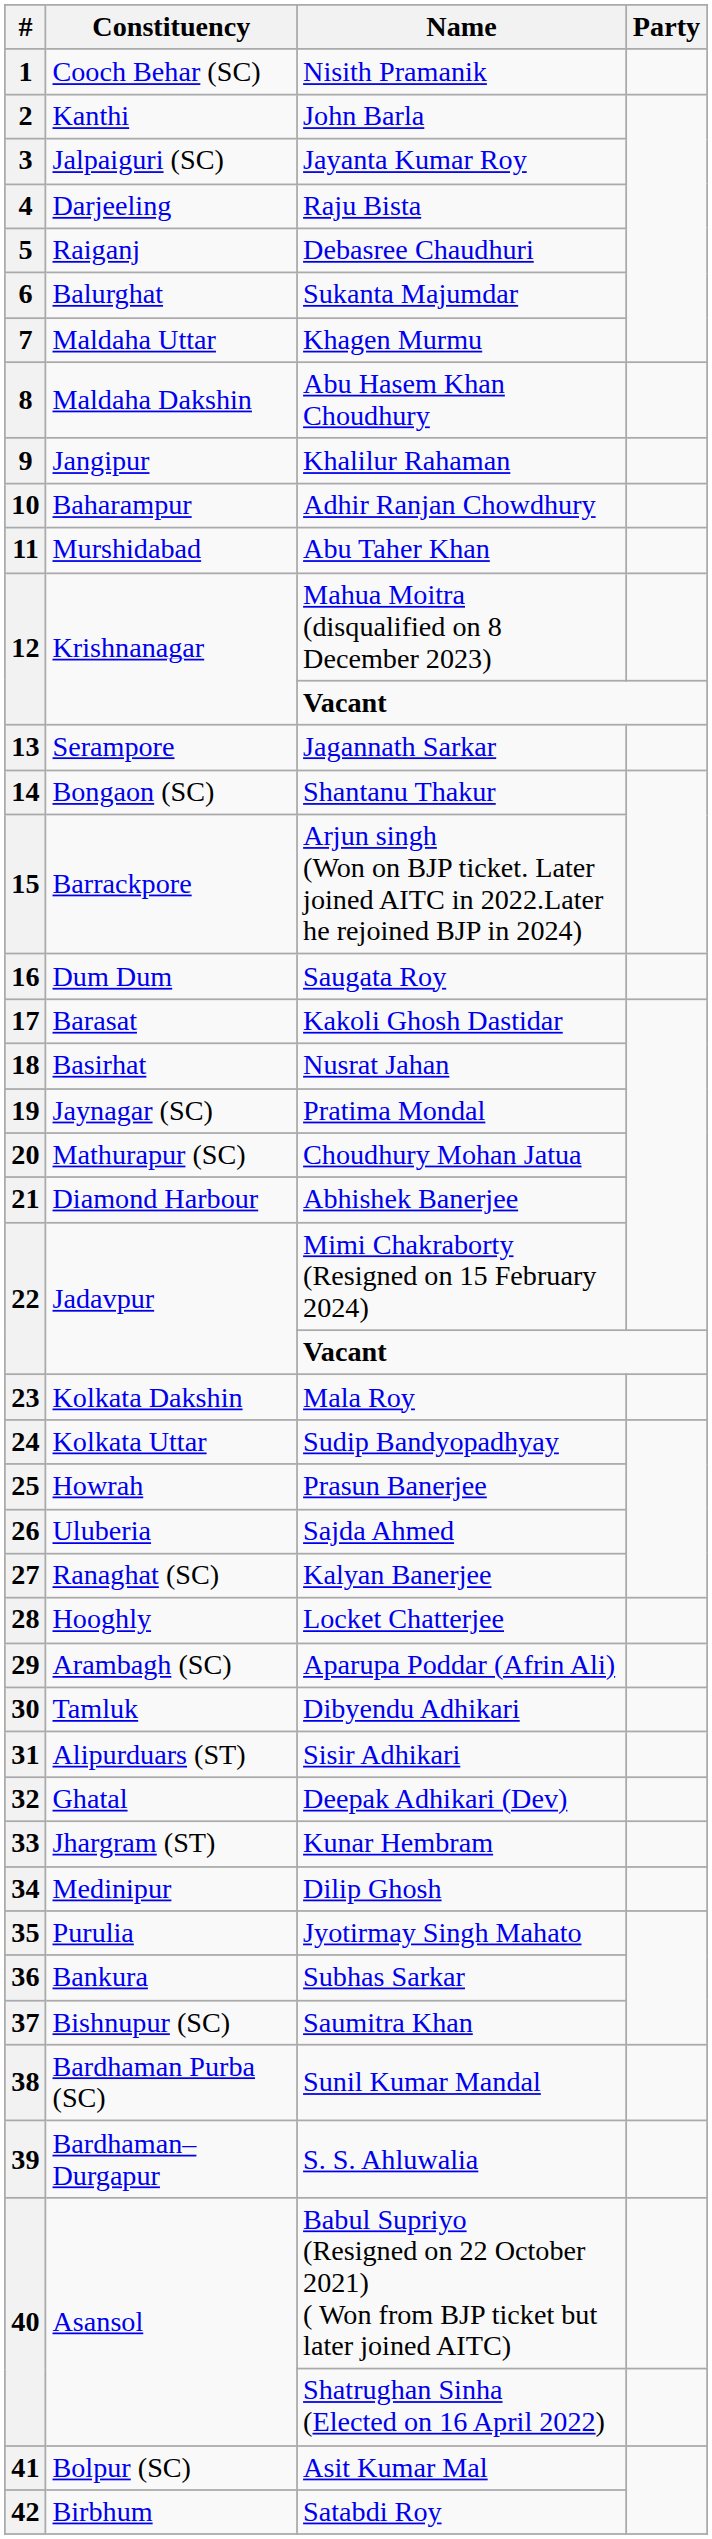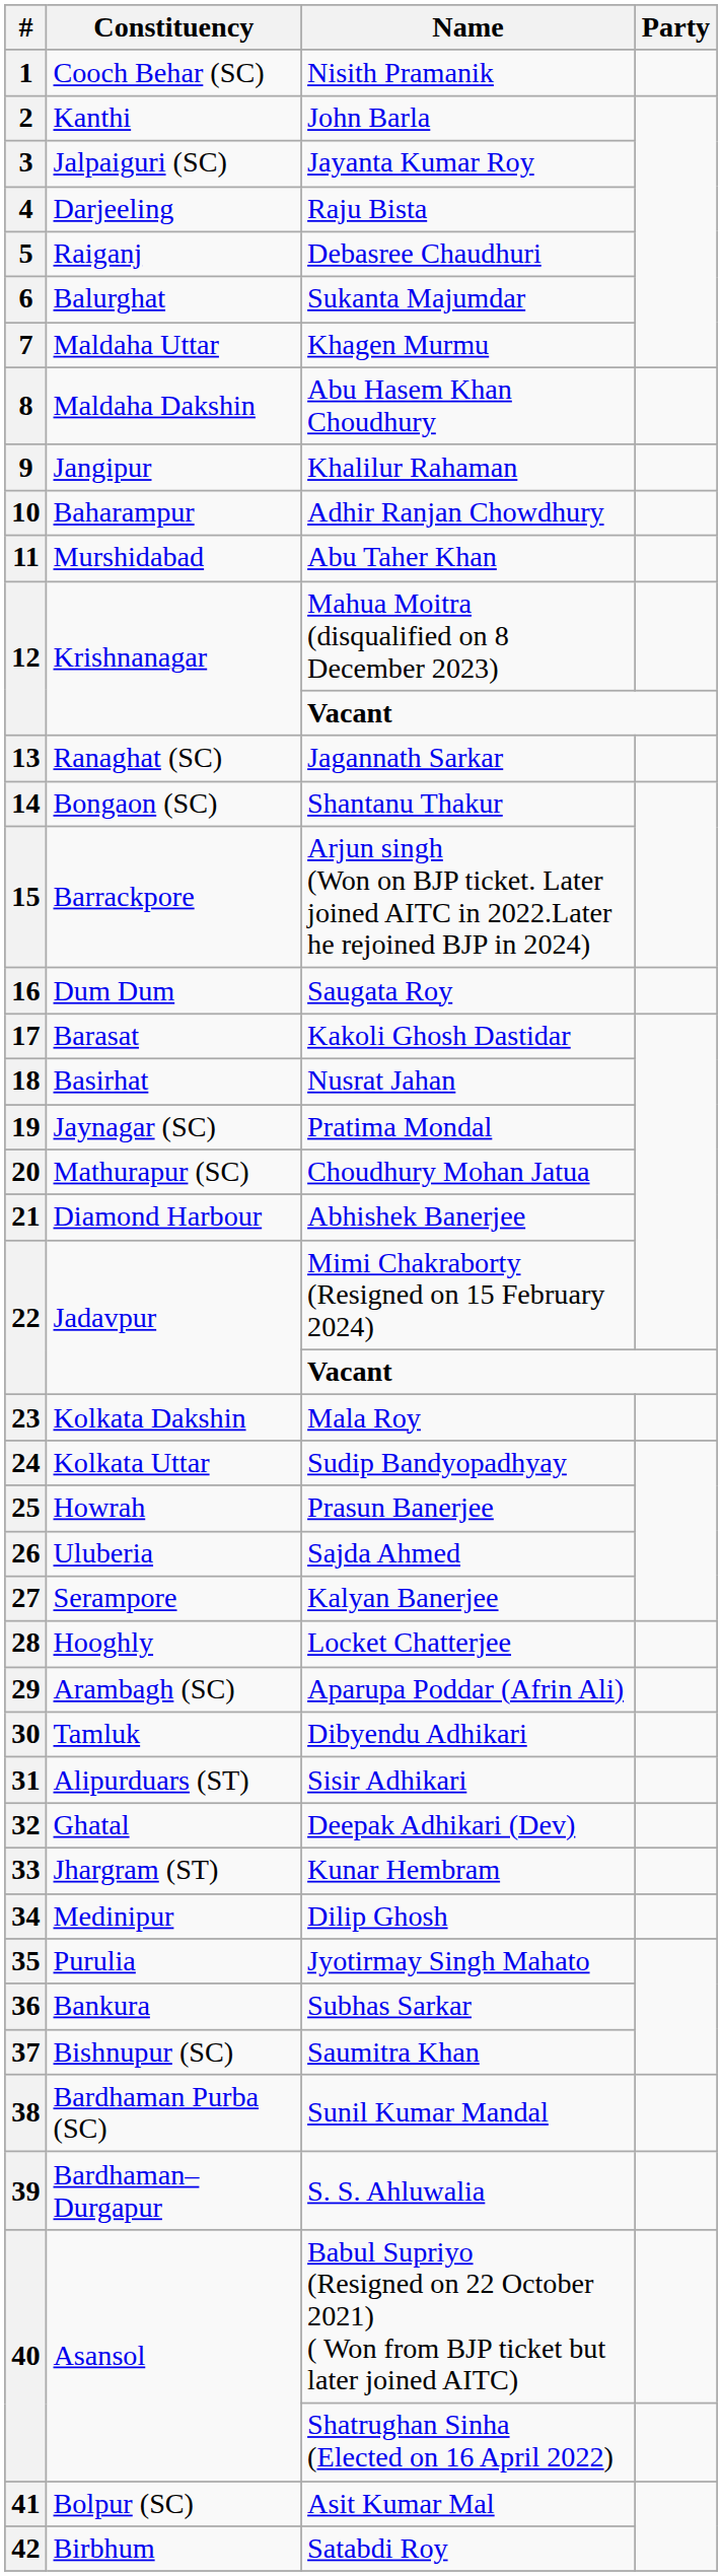13 | Constituency: Serampore -> Ranaghat (SC)
27 | Constituency: Ranaghat (SC) -> Serampore
